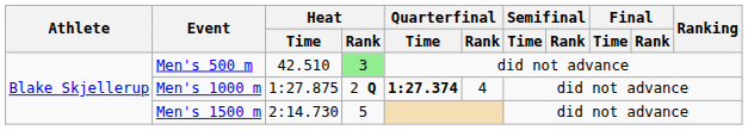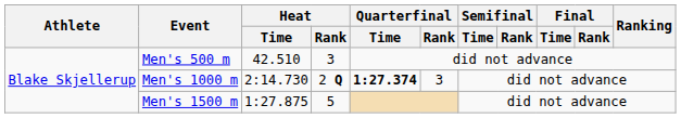Men's 500 m | Heat / Rank: lightgreen background -> no background
Men's 1000 m | Heat / Time: 1:27.875 -> 2:14.730
Men's 1000 m | Quarterfinal / Rank: 4 -> 3
Men's 1500 m | Heat / Time: 2:14.730 -> 1:27.875
